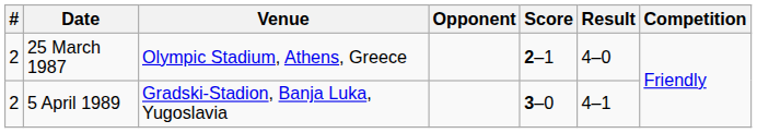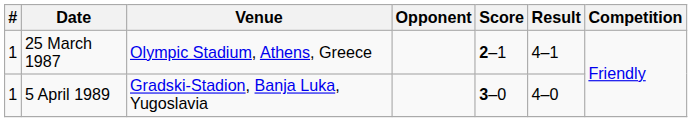25 March 1987 | #: 2 -> 1
25 March 1987 | Result: 4–0 -> 4–1
5 April 1989 | #: 2 -> 1
5 April 1989 | Result: 4–1 -> 4–0
